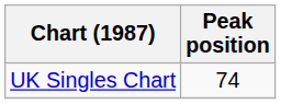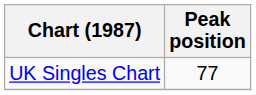UK Singles Chart | Peak position: 74 -> 77
